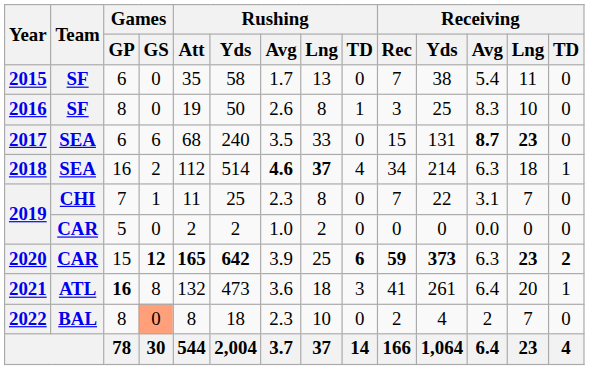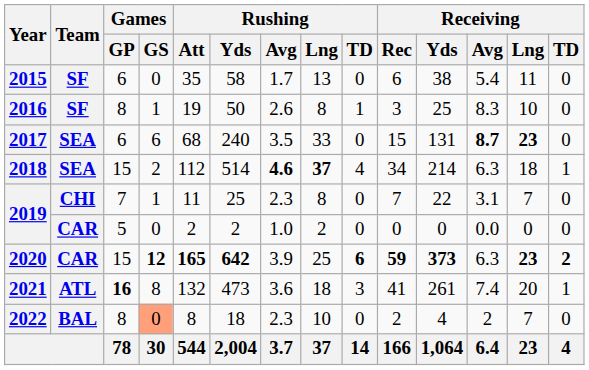2015 | Receiving / Rec: 7 -> 6
2016 | Games / GS: 0 -> 1
2018 | Games / GP: 16 -> 15
2021 | Receiving / Avg: 6.4 -> 7.4
